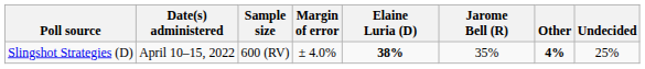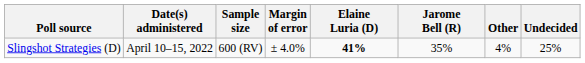Slingshot Strategies (D) | Elaine Luria (D): 38% -> 41%
Slingshot Strategies (D) | Other: bold -> normal
